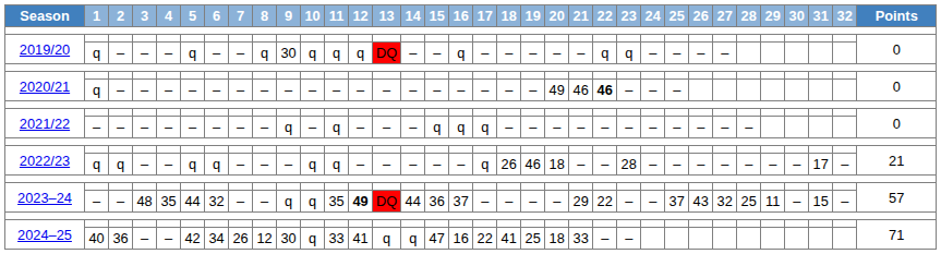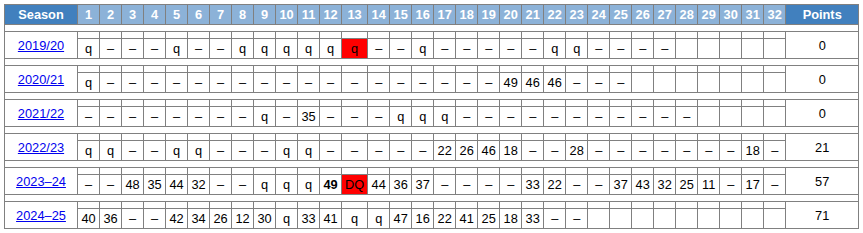2019/20 / q | 9: 30 -> q
2019/20 / q | 13: DQ -> q
2020/21 / q | 22: bold -> normal
2021/22 / – | 11: q -> 35
2022/23 / q | 17: q -> 22
2022/23 / q | 31: 17 -> 18
2023–24 / – | 11: 35 -> q
2023–24 / – | 21: 29 -> 33
2023–24 / – | 31: 15 -> 17
